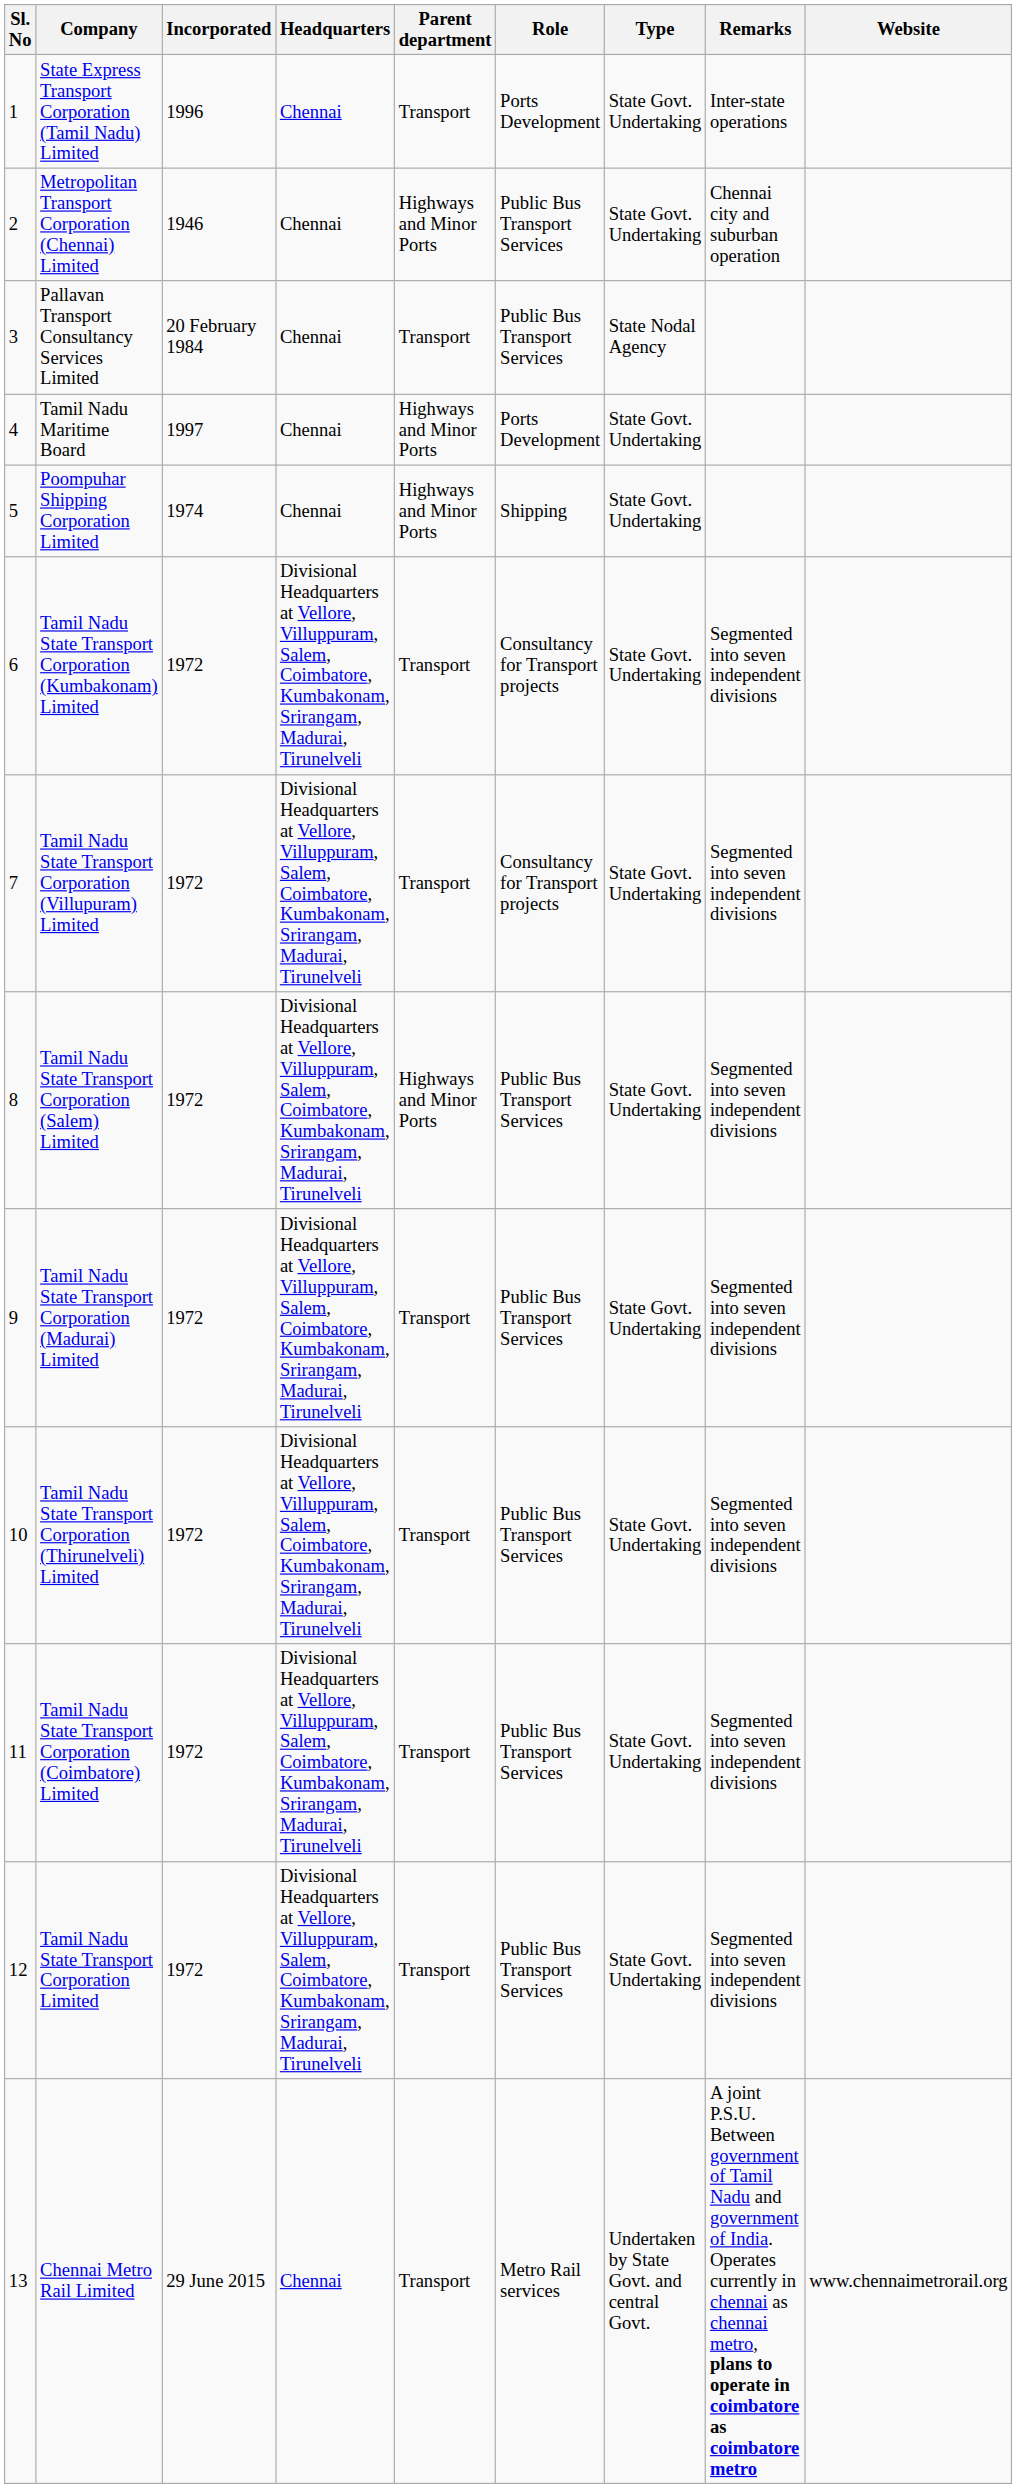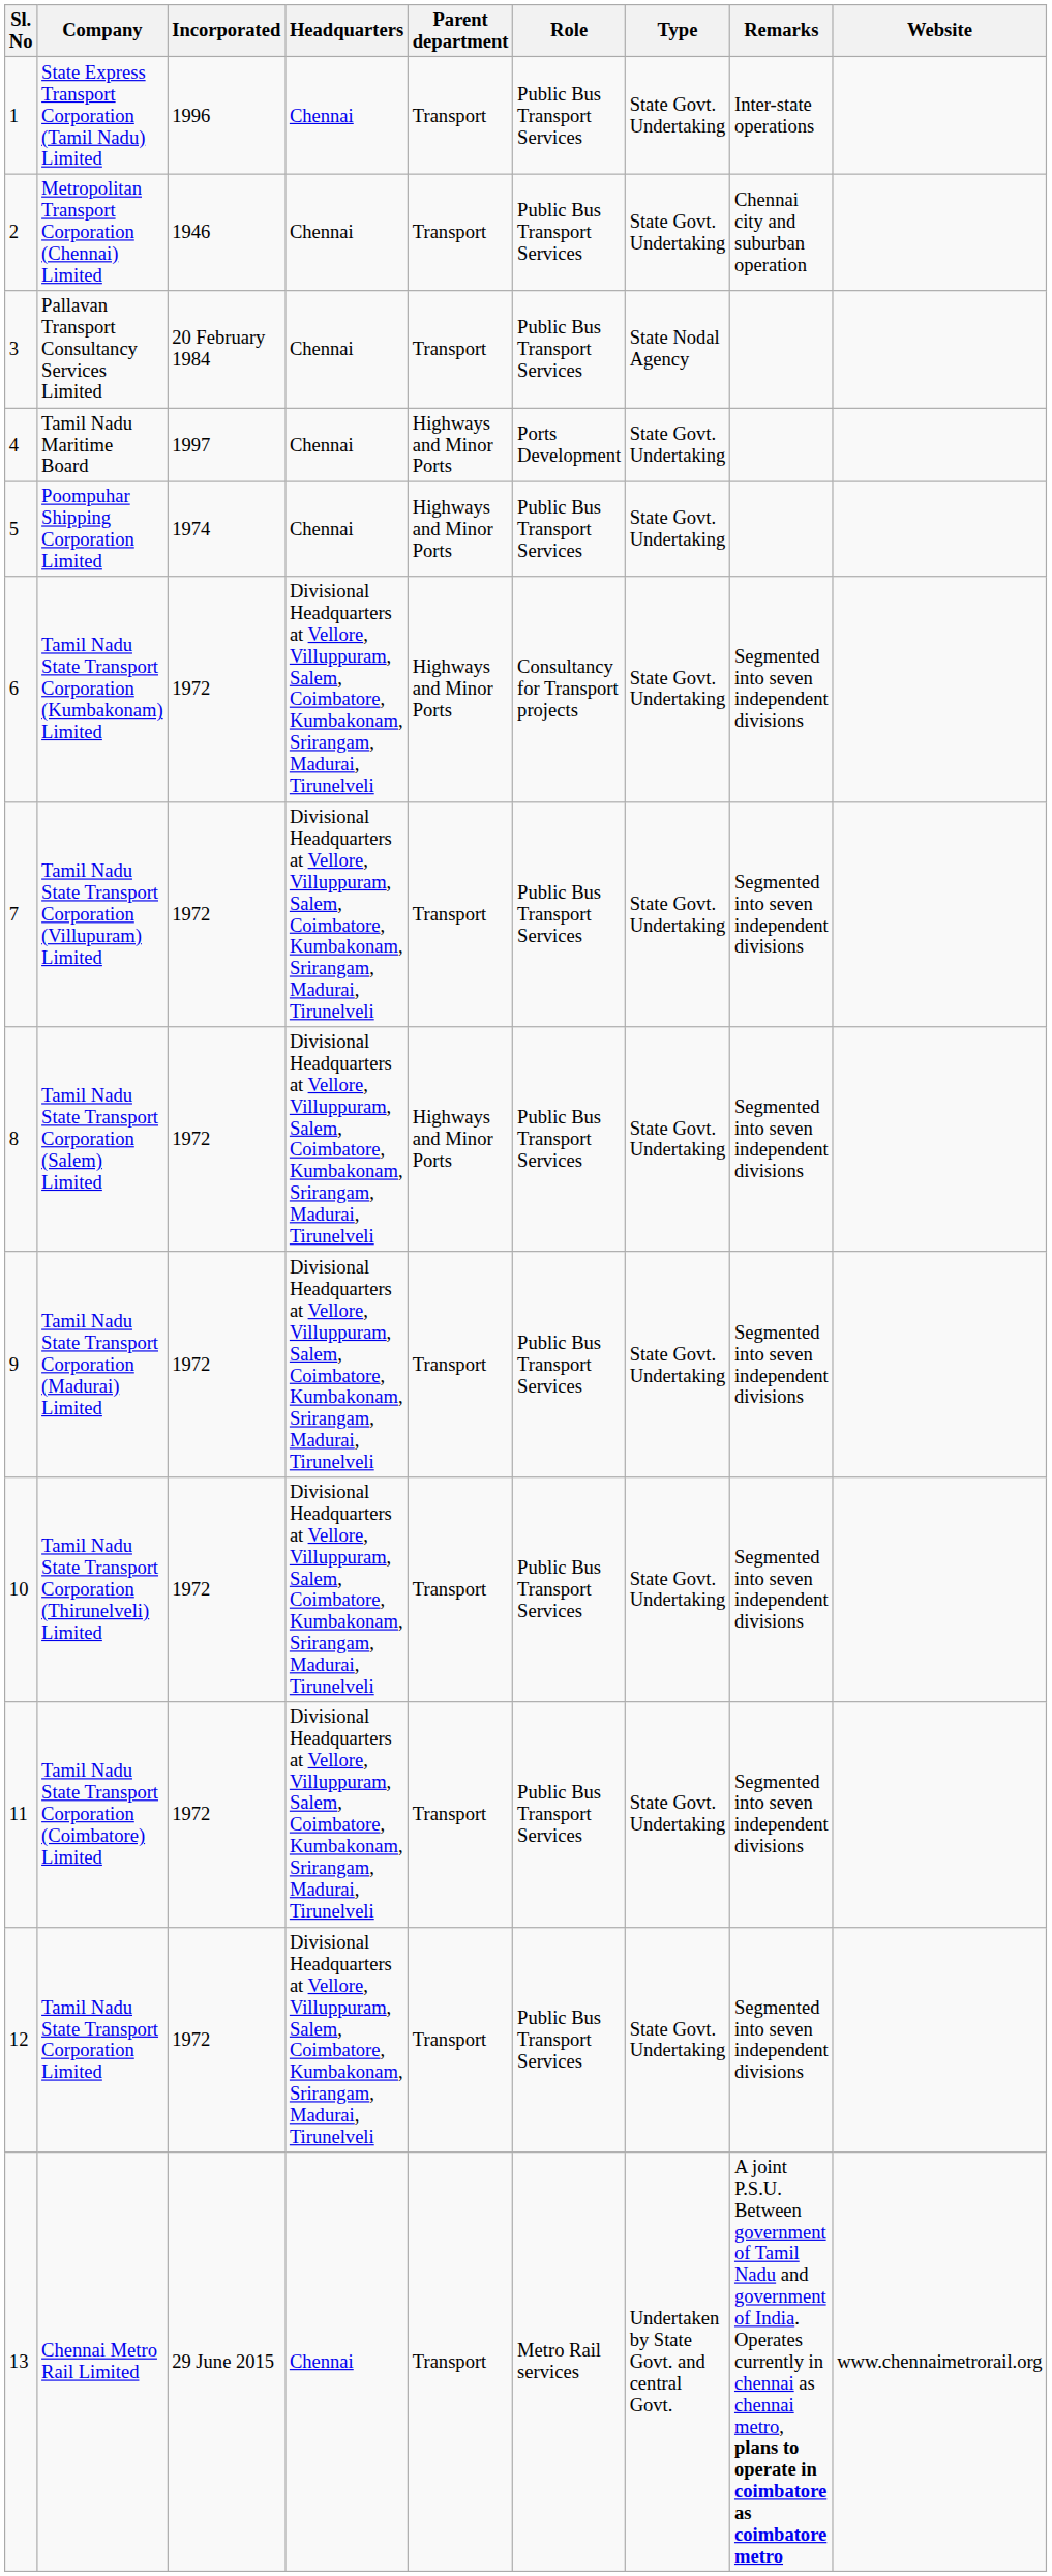State Express Transport Corporation (Tamil Nadu) Limited | Role: Ports Development -> Public Bus Transport Services
Metropolitan Transport Corporation (Chennai) Limited | Parent department: Highways and Minor Ports -> Transport
Poompuhar Shipping Corporation Limited | Role: Shipping -> Public Bus Transport Services
Tamil Nadu State Transport Corporation (Kumbakonam) Limited | Parent department: Transport -> Highways and Minor Ports
Tamil Nadu State Transport Corporation (Villupuram) Limited | Role: Consultancy for Transport projects -> Public Bus Transport Services
